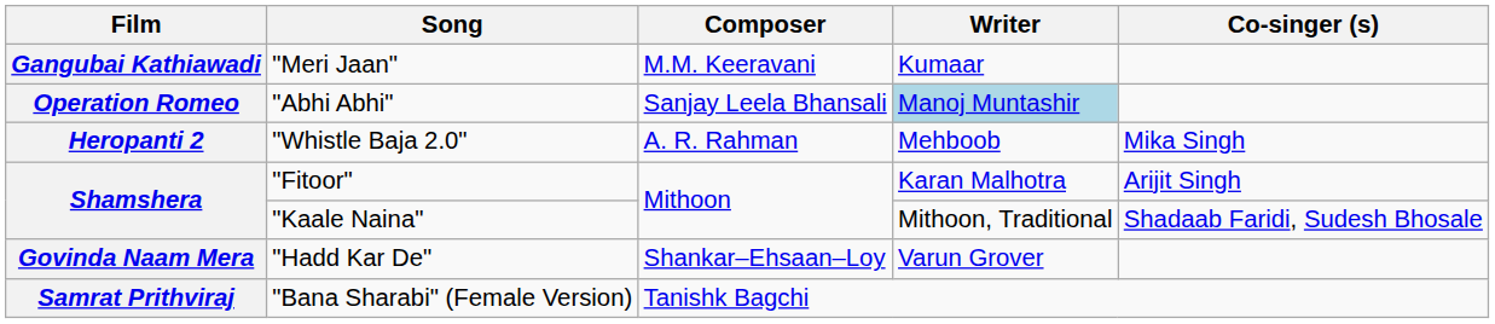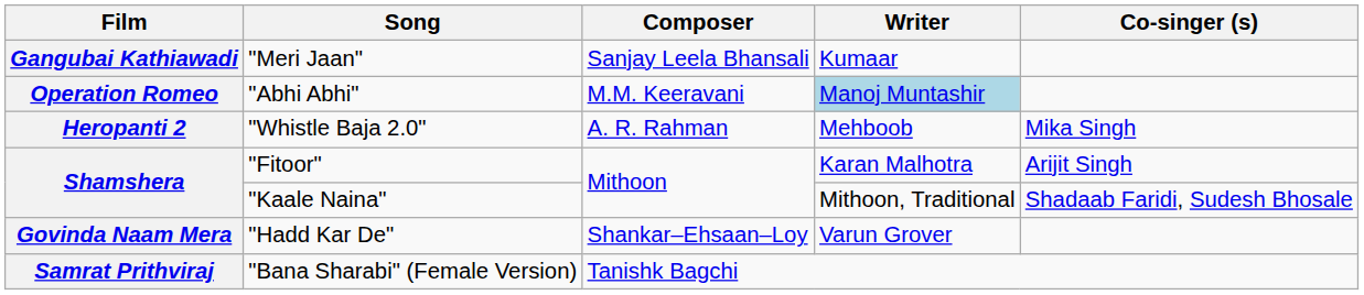"Meri Jaan" | Composer: M.M. Keeravani -> Sanjay Leela Bhansali
"Abhi Abhi" | Composer: Sanjay Leela Bhansali -> M.M. Keeravani
